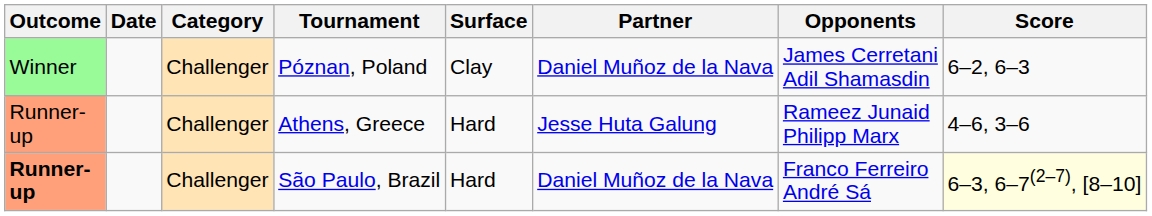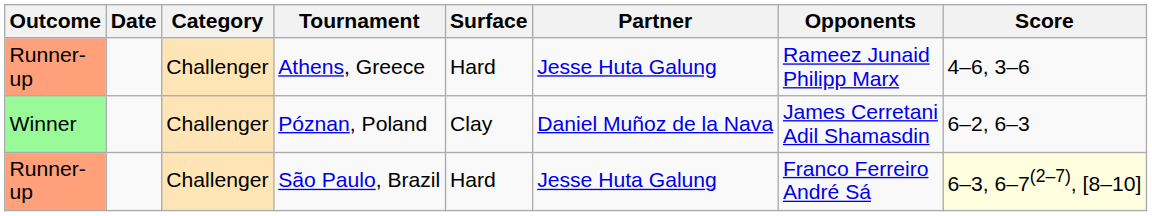rows swapped: Athens, Greece <-> Póznan, Poland
São Paulo, Brazil | Outcome: bold -> normal
São Paulo, Brazil | Partner: Daniel Muñoz de la Nava -> Jesse Huta Galung
